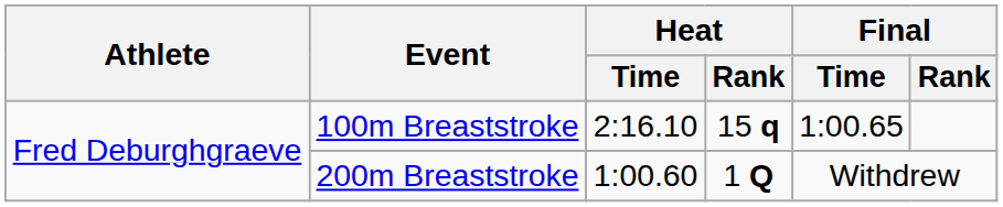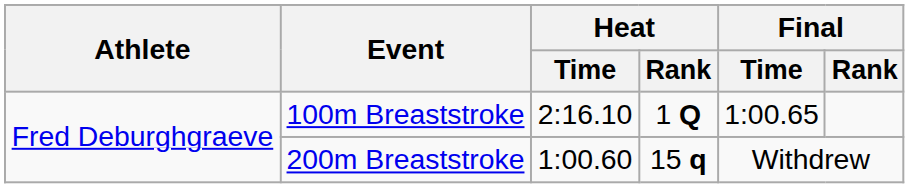100m Breaststroke | Heat / Rank: 15 q -> 1 Q
200m Breaststroke | Heat / Rank: 1 Q -> 15 q
